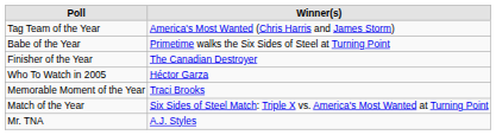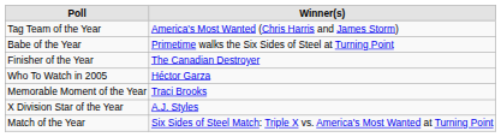+ row: X Division Star of the Year | A.J. Styles
- row: Mr. TNA | A.J. Styles
